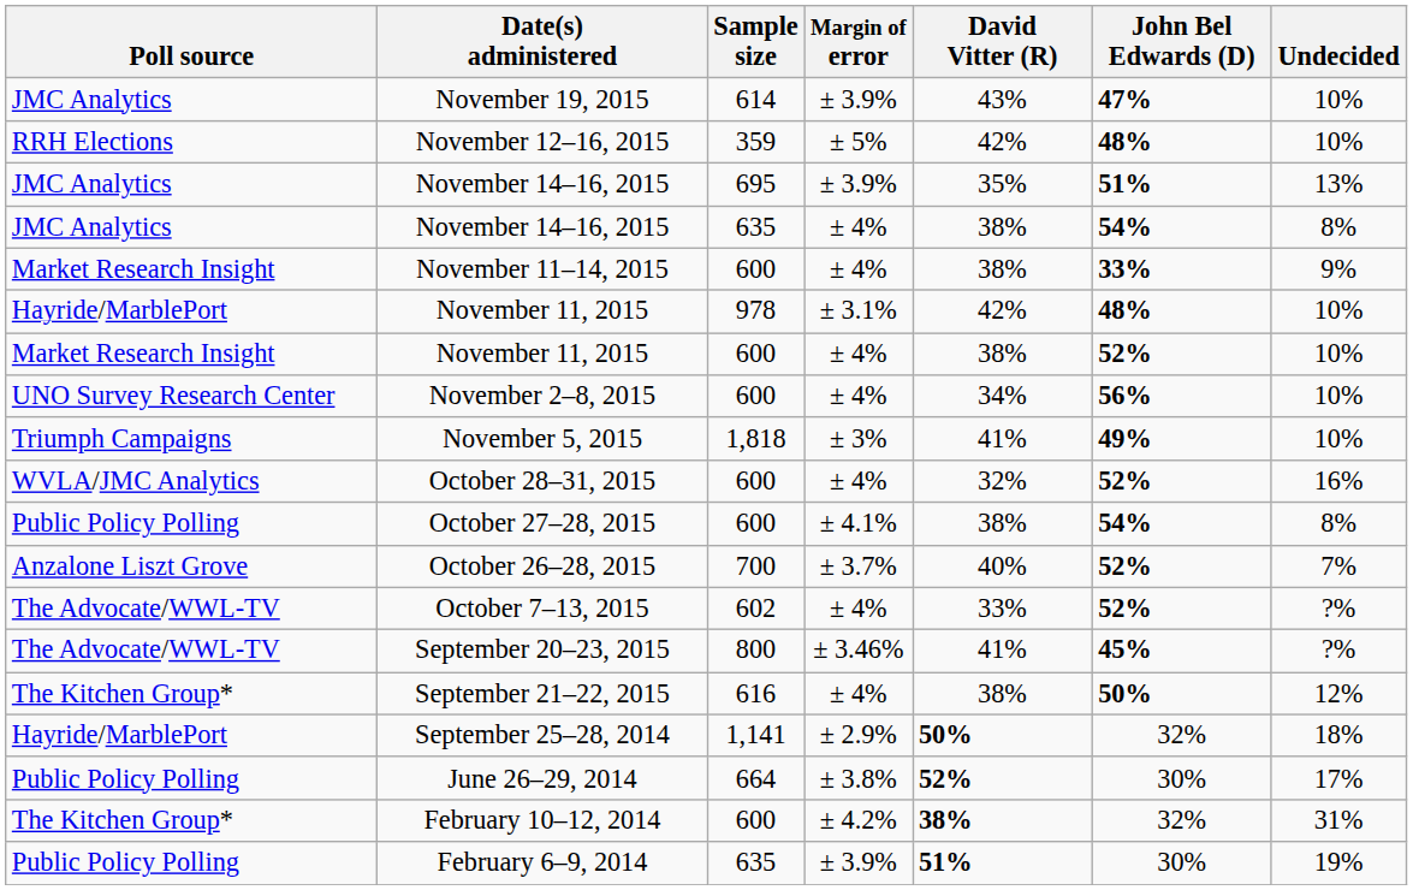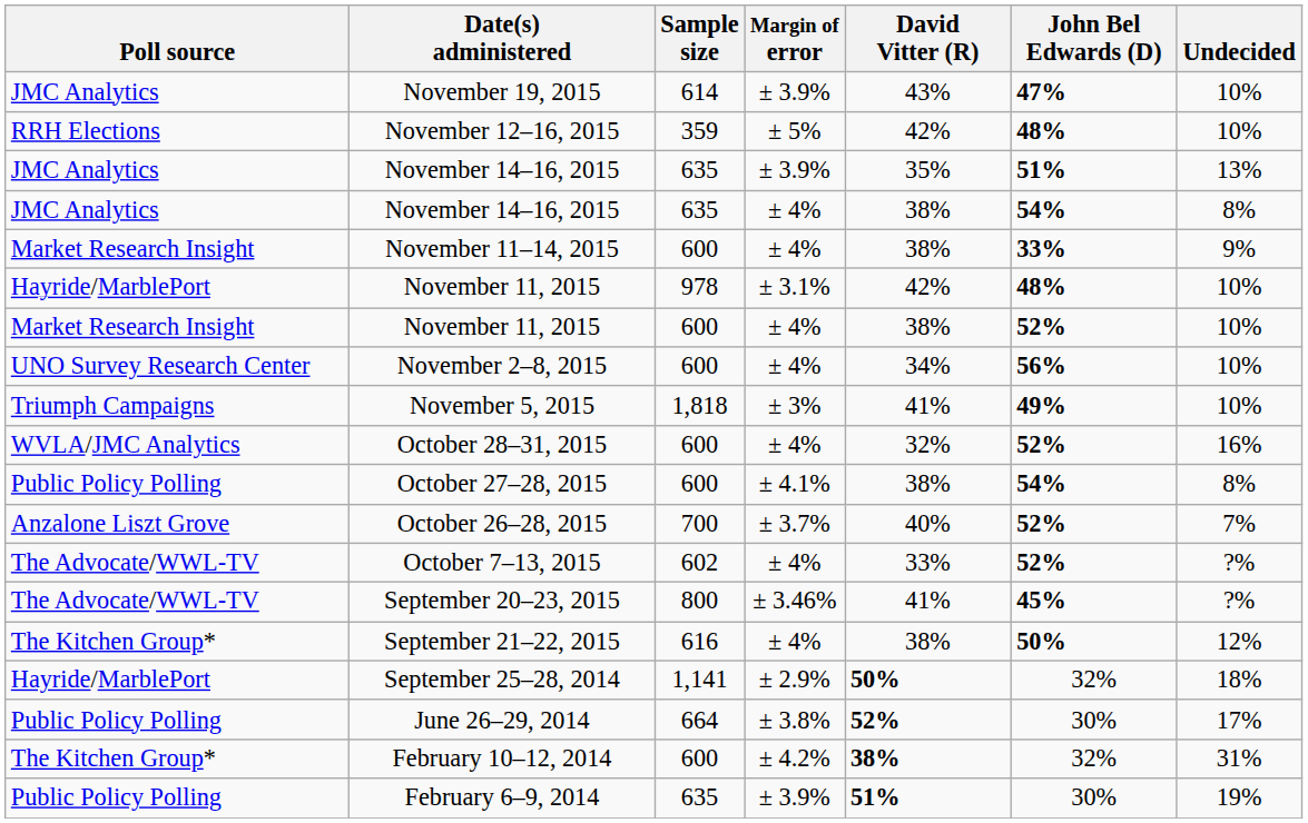November 14–16, 2015 / ± 3.9% | Sample size: 695 -> 635
